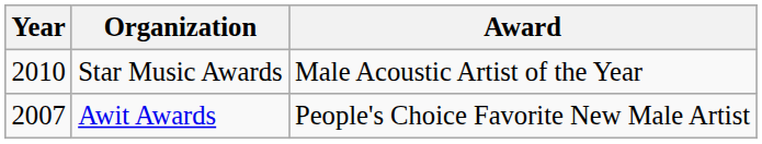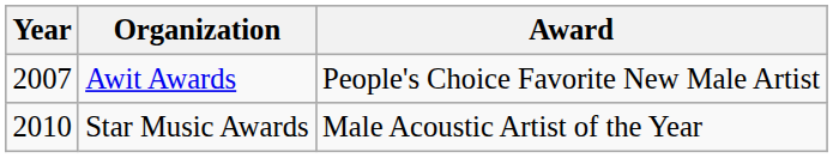rows swapped: Awit Awards <-> Star Music Awards
